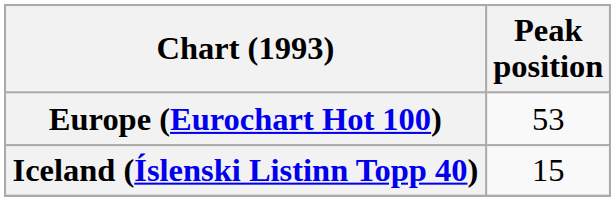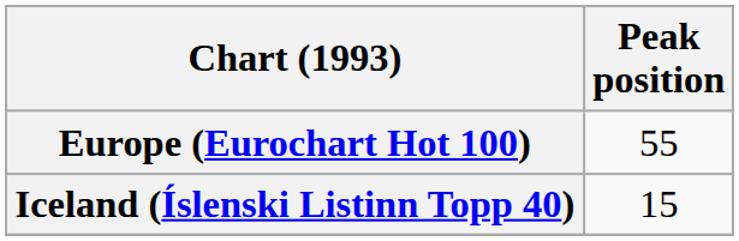Europe (Eurochart Hot 100) | Peak position: 53 -> 55
